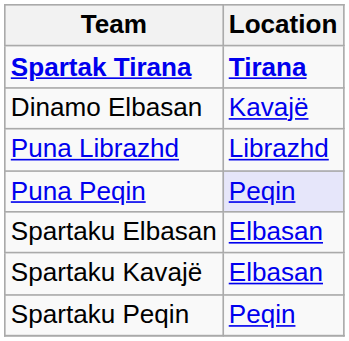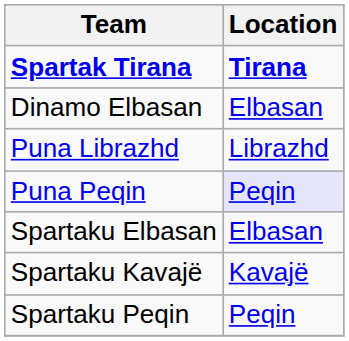Dinamo Elbasan | Location: Kavajë -> Elbasan
Spartaku Kavajë | Location: Elbasan -> Kavajë
